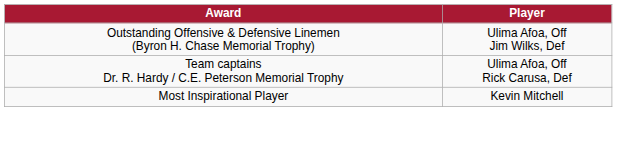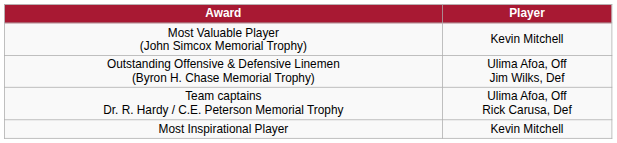+ row: Most Valuable Player (John Simcox Memorial Trophy) | Kevin Mitchell
